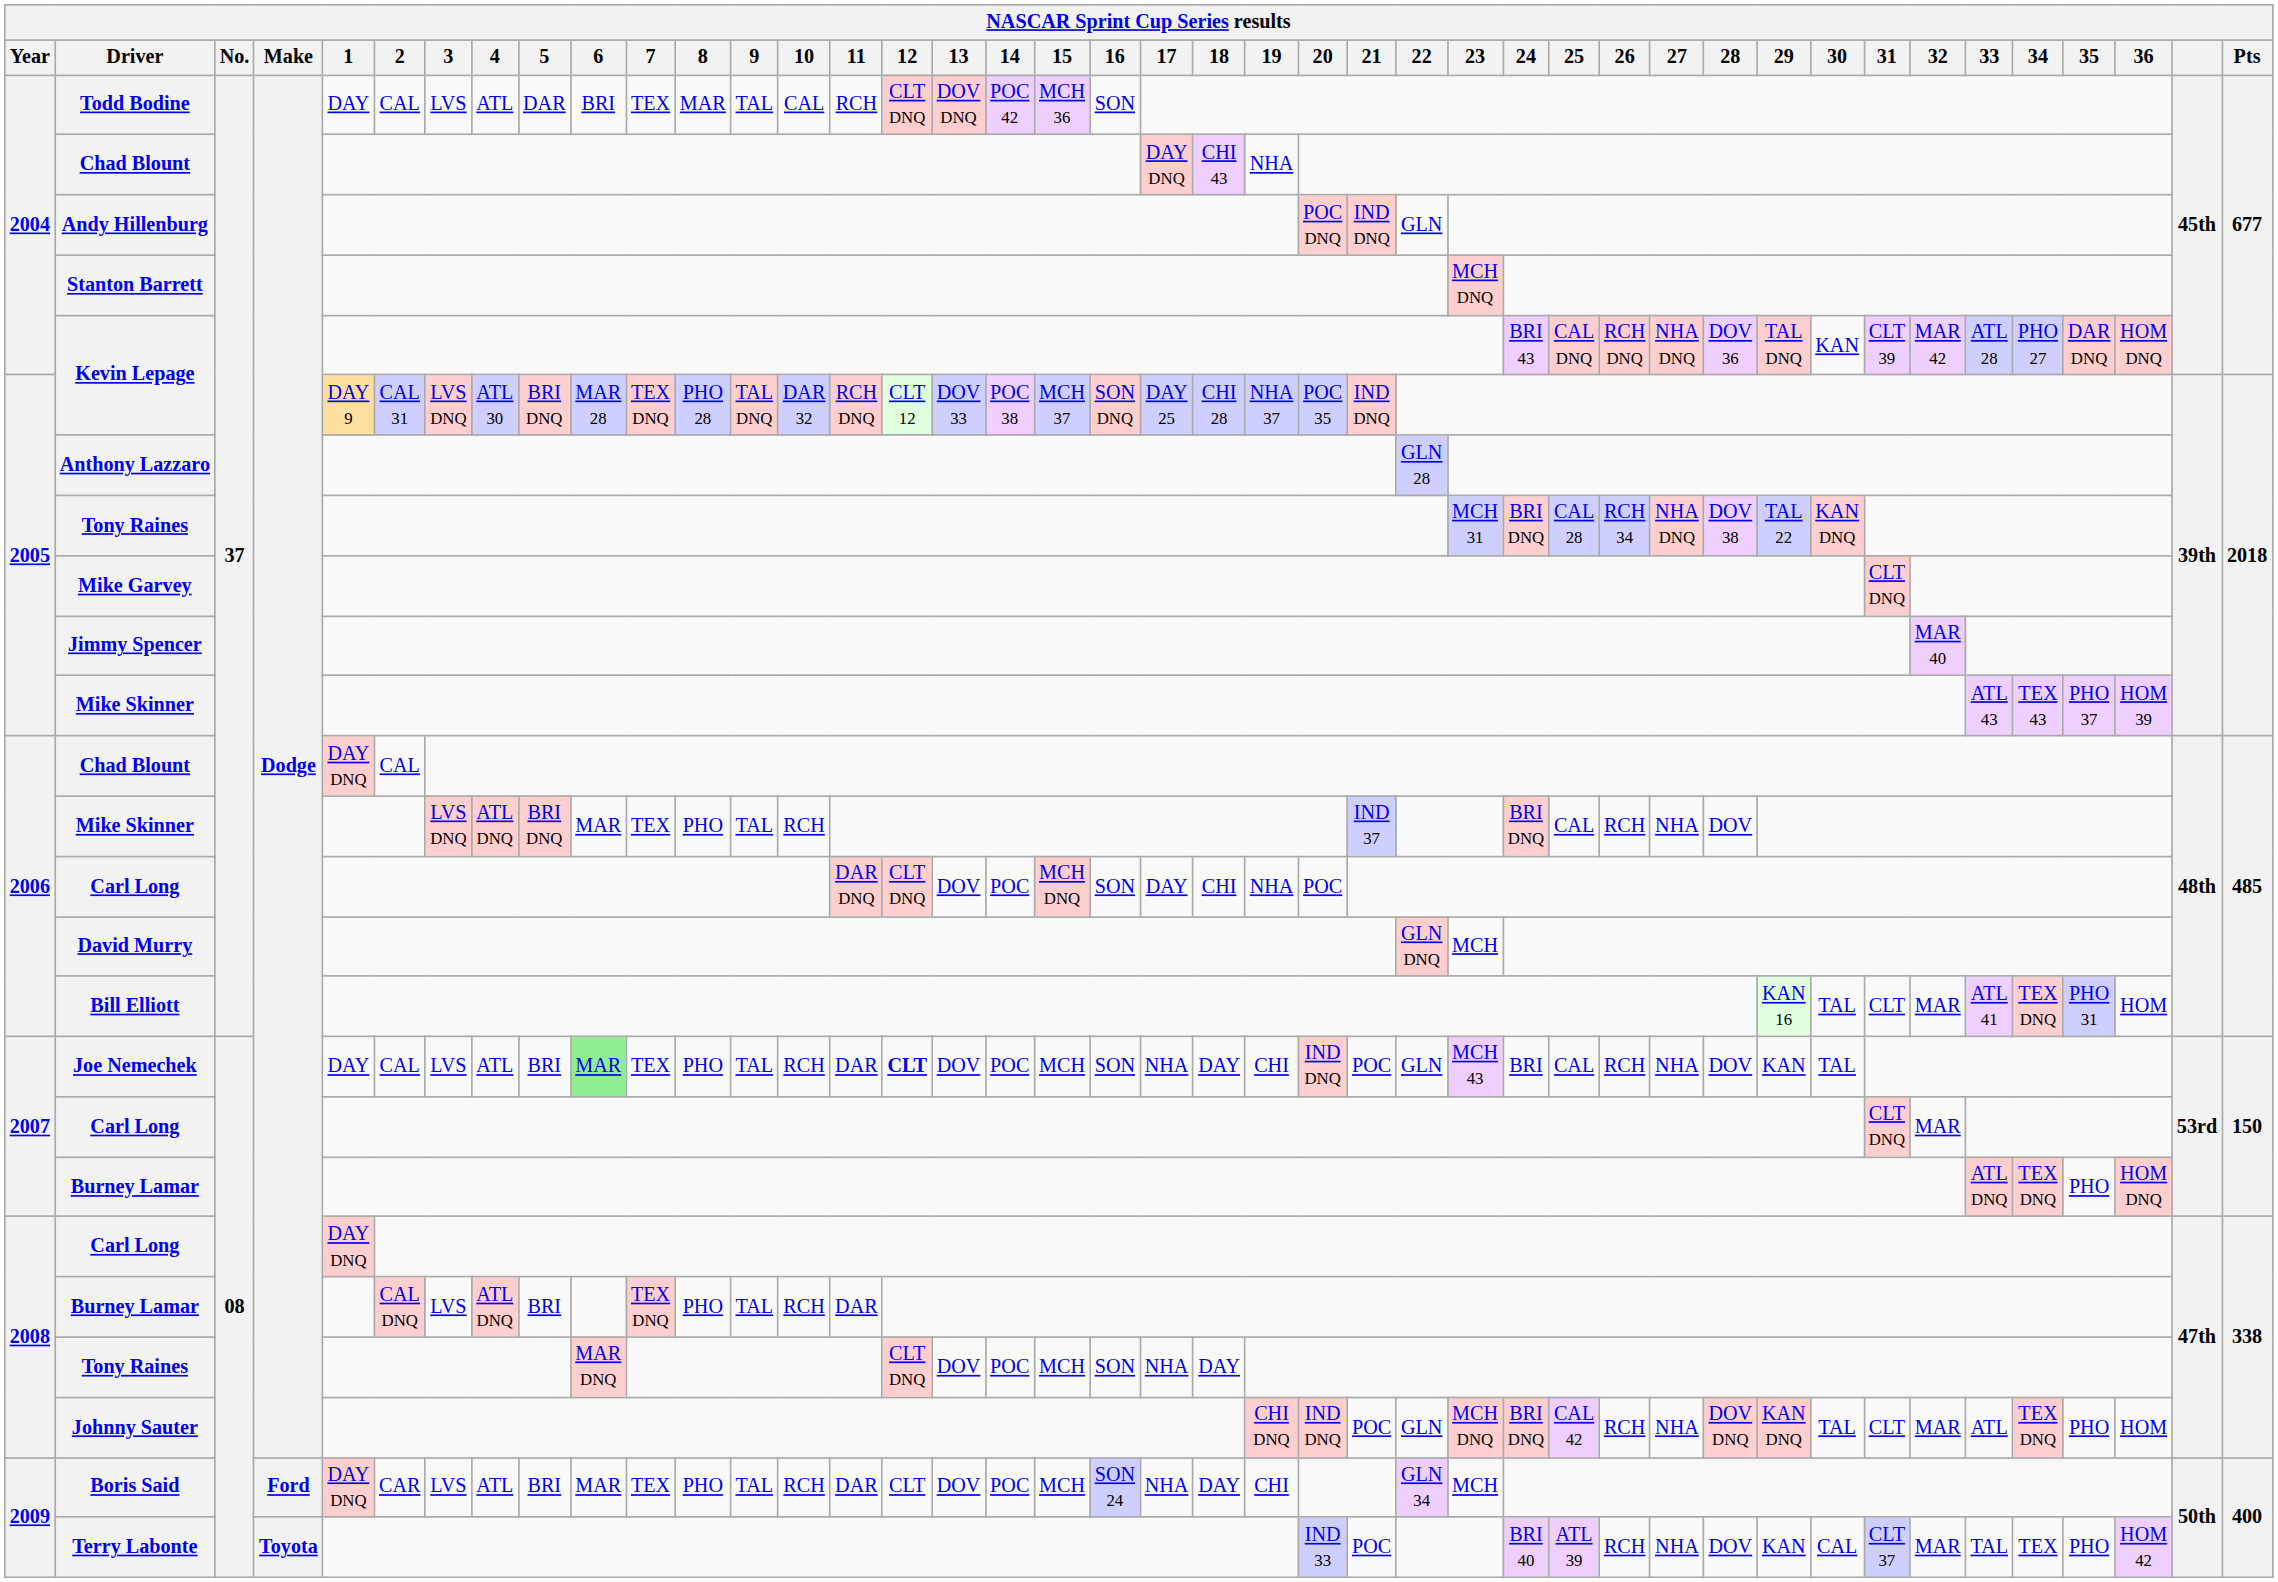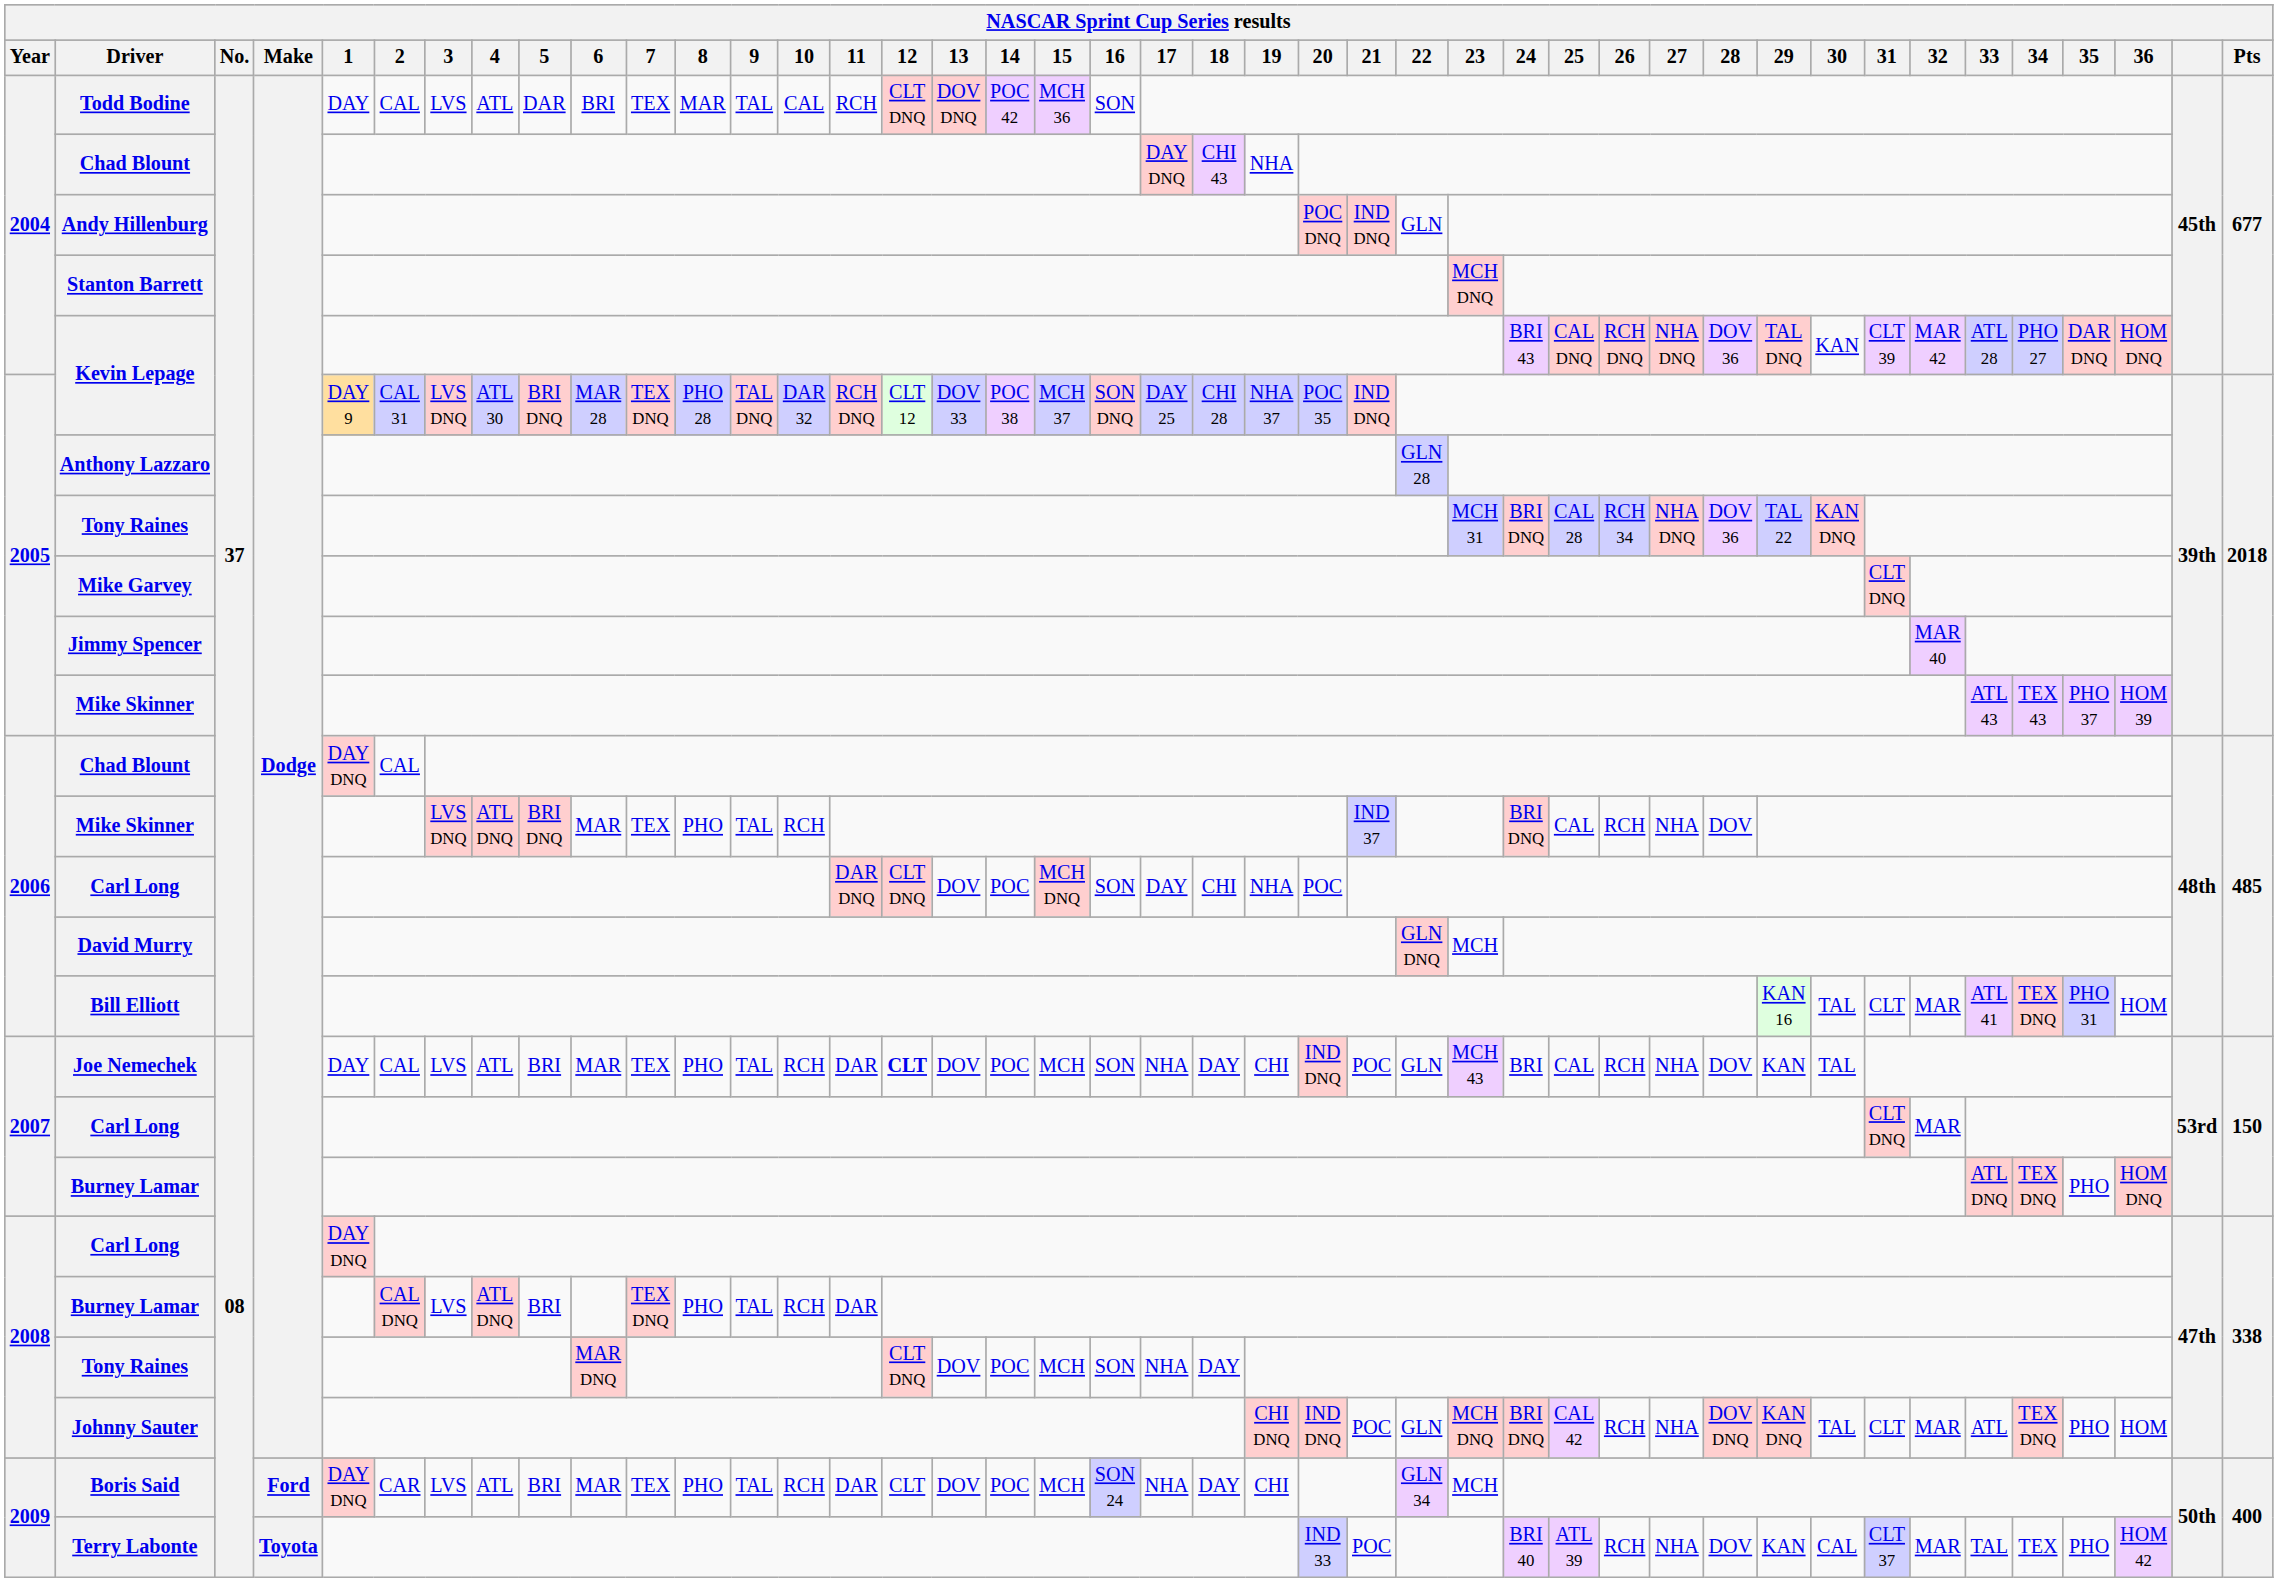2005 / Tony Raines | 28: DOV 38 -> DOV 36
Joe Nemechek | 6: lightgreen background -> no background
